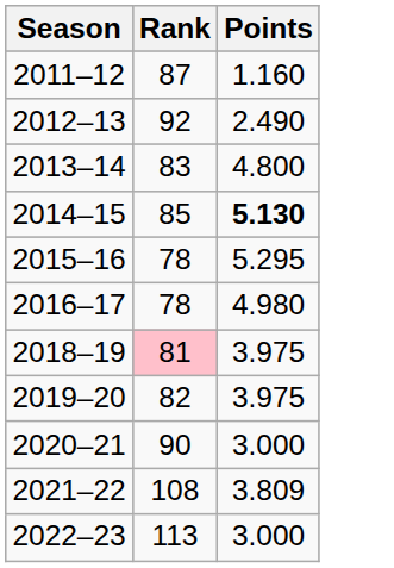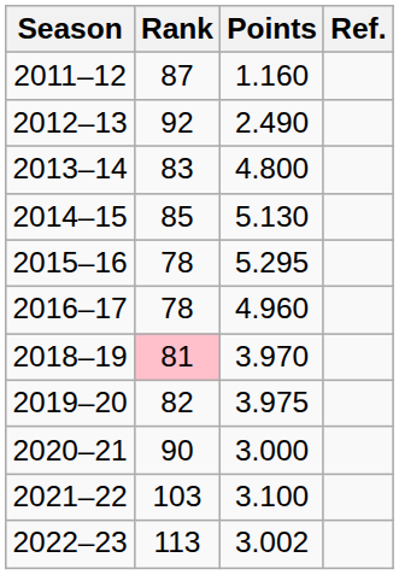+ column: Ref.
2014–15 | Points: bold -> normal
2016–17 | Points: 4.980 -> 4.960
2018–19 | Points: 3.975 -> 3.970
2021–22 | Rank: 108 -> 103
2021–22 | Points: 3.809 -> 3.100
2022–23 | Points: 3.000 -> 3.002
